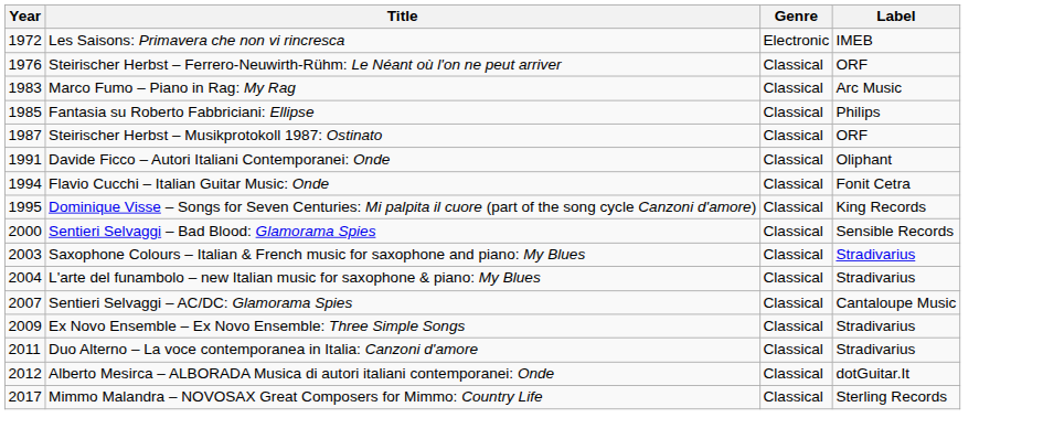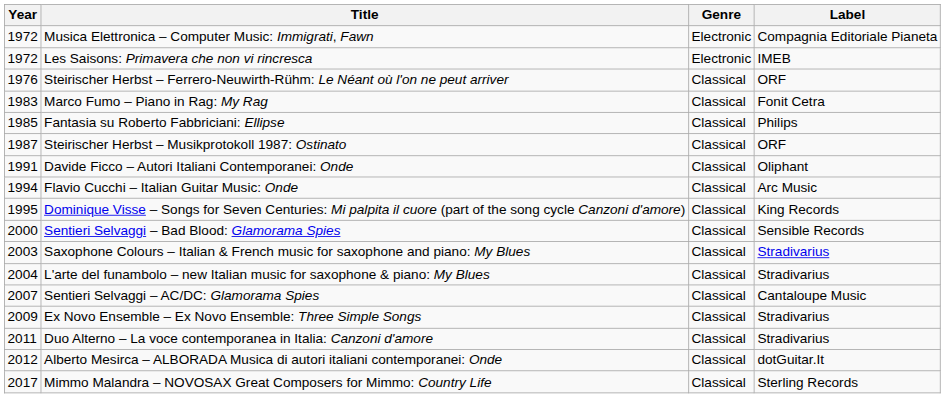+ row: 1972 | Musica Elettronica – Computer Music: Immigrati, Fawn | Electronic | Compagnia Editoriale Pianeta
Marco Fumo – Piano in Rag: My Rag | Label: Arc Music -> Fonit Cetra
Flavio Cucchi – Italian Guitar Music: Onde | Label: Fonit Cetra -> Arc Music
